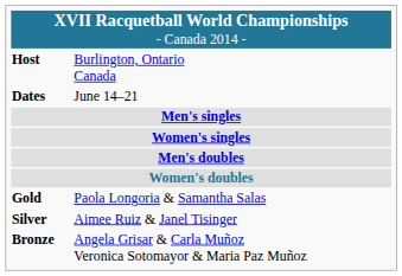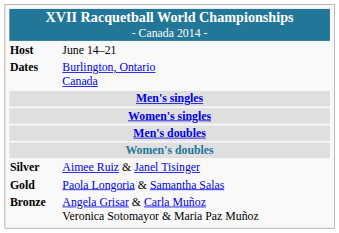Host | column 2: Burlington, Ontario Canada -> June 14–21
Dates | column 2: June 14–21 -> Burlington, Ontario Canada
rows swapped: Gold <-> Silver
